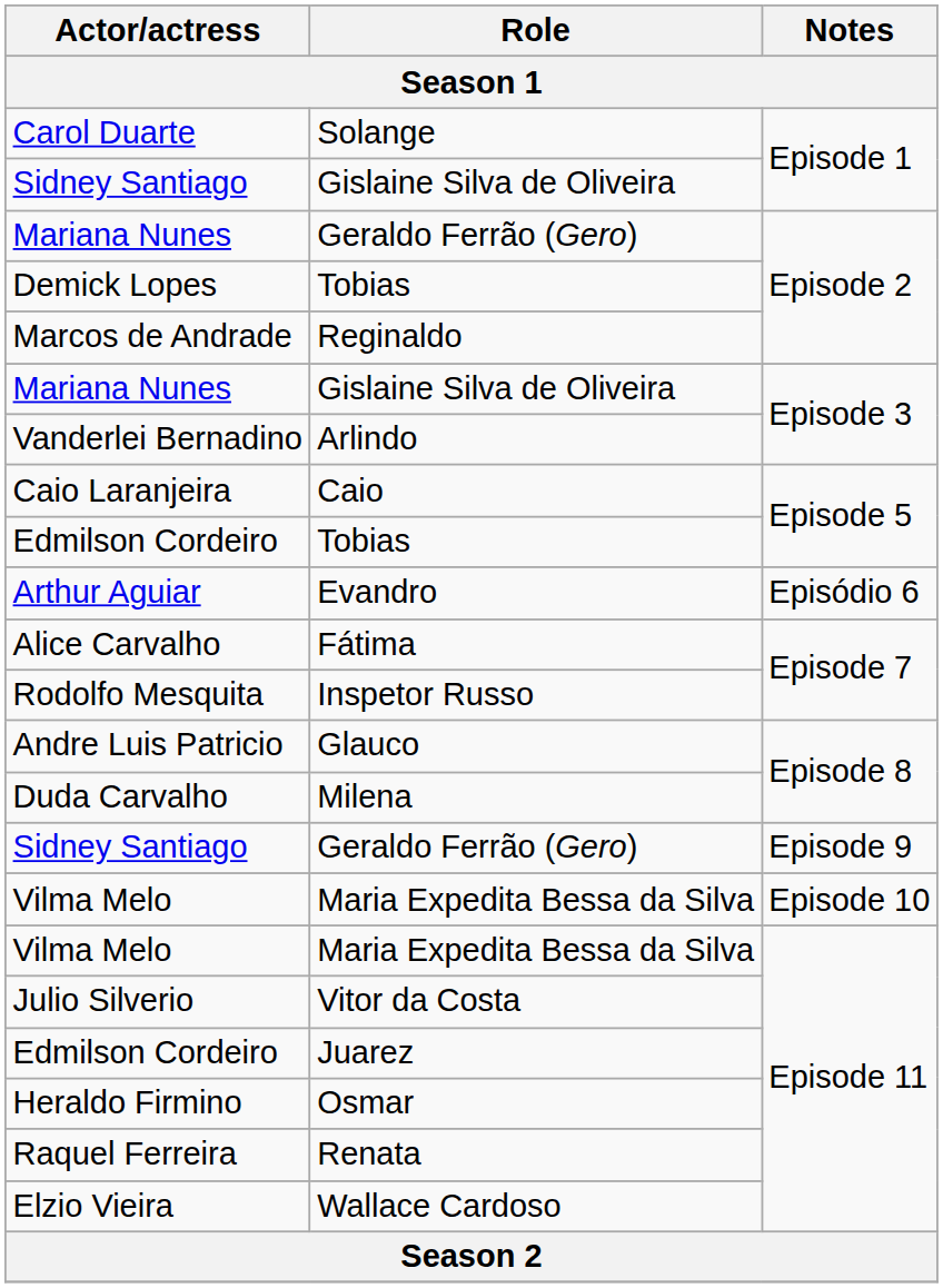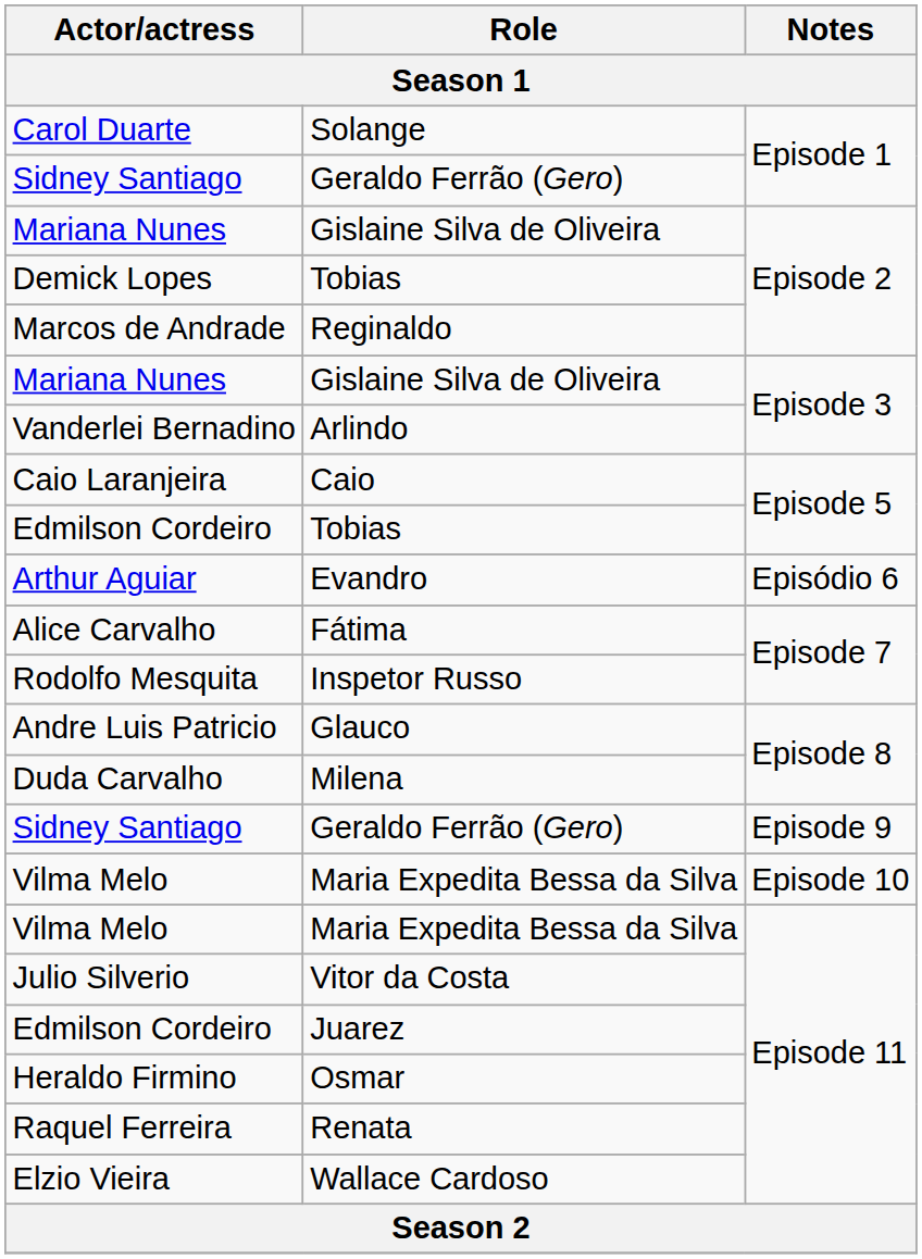Sidney Santiago / Episode 1 | Role: Gislaine Silva de Oliveira -> Geraldo Ferrão (Gero)
Mariana Nunes / Episode 2 | Role: Geraldo Ferrão (Gero) -> Gislaine Silva de Oliveira
